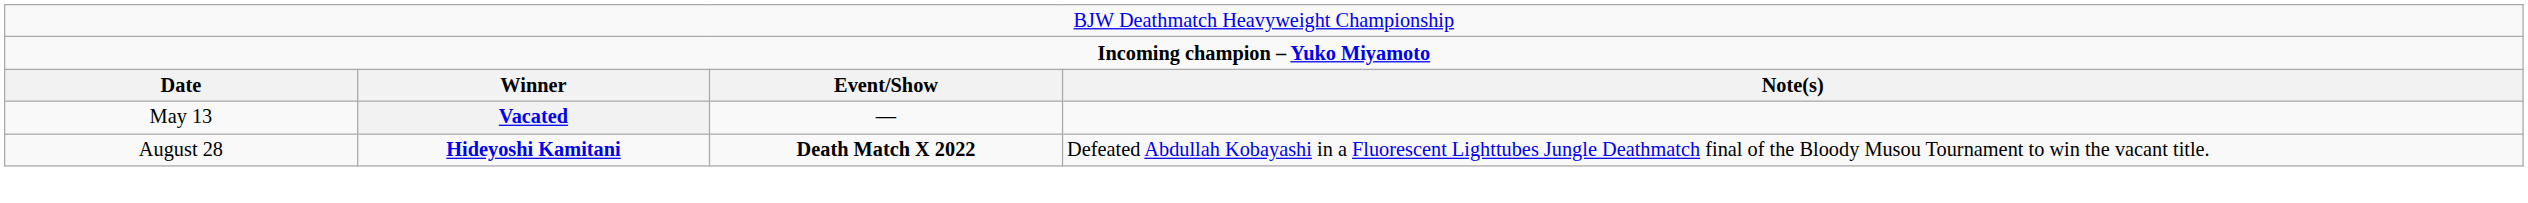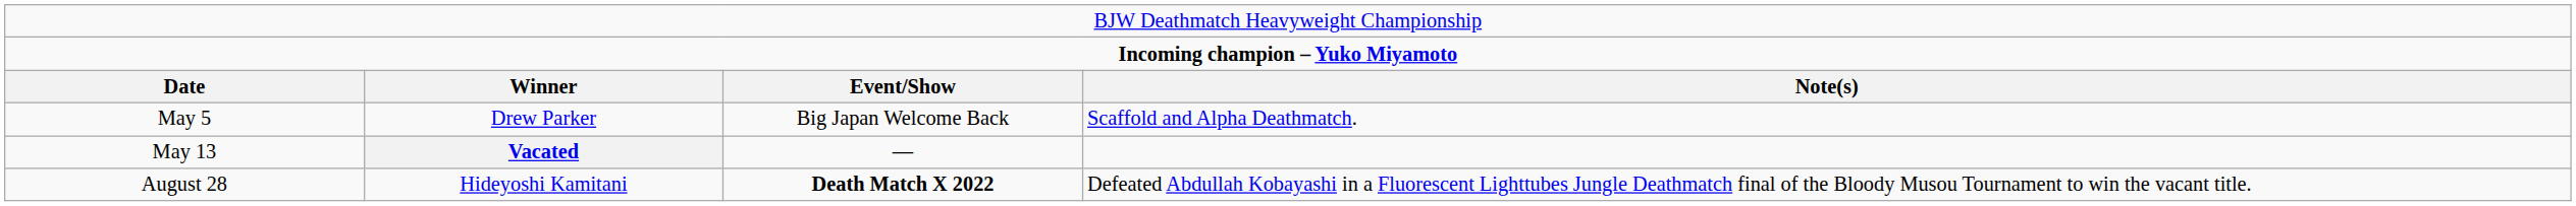+ row: May 5 | Drew Parker | Big Japan Welcome Back | Scaffold and Alpha Deathmatch.
August 28 | column 2: bold -> normal
